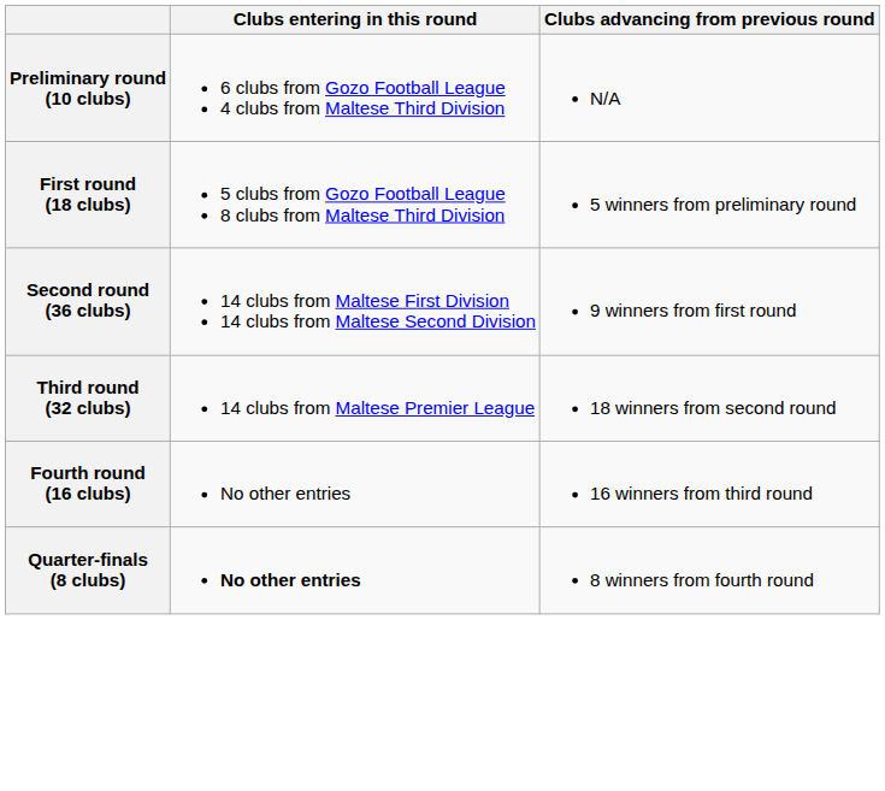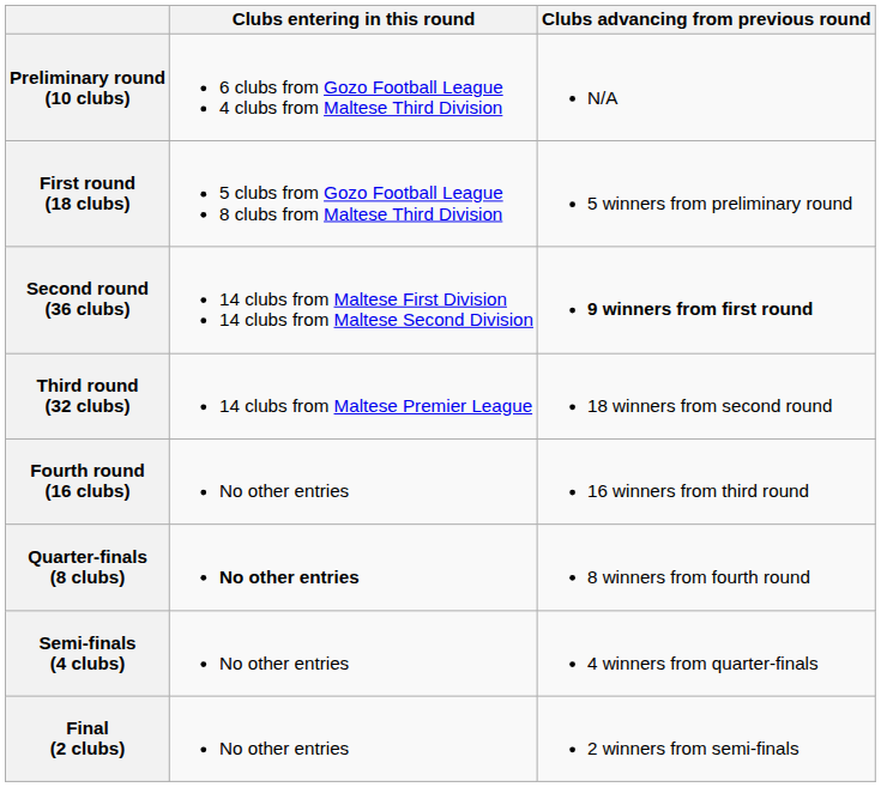Second round (36 clubs) | Clubs advancing from previous round: normal -> bold
+ row: Semi-finals (4 clubs) | No other entries | 4 winners from quarter-finals
+ row: Final (2 clubs) | No other entries | 2 winners from semi-finals
